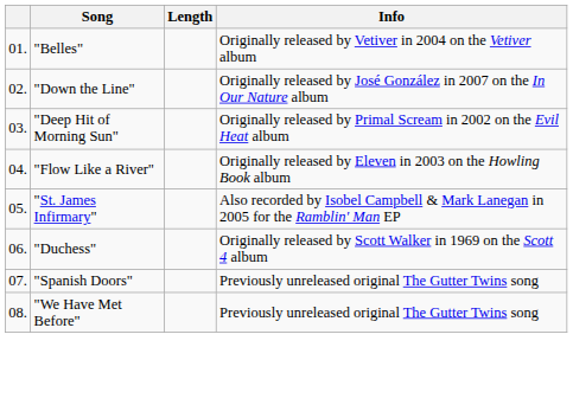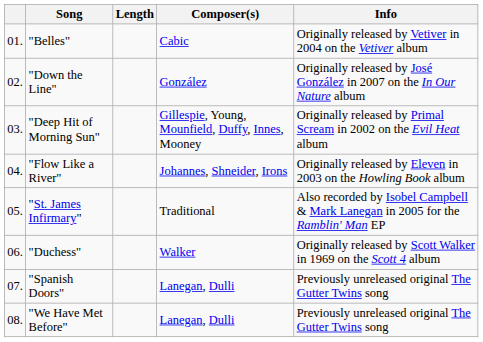+ column: Composer(s) | Cabic | González | Gillespie, Young, Mounfield, Duffy, Innes, Mooney | Johannes, Shneider, Irons | Traditional | Walker | Lanegan, Dulli | Lanegan, Dulli
